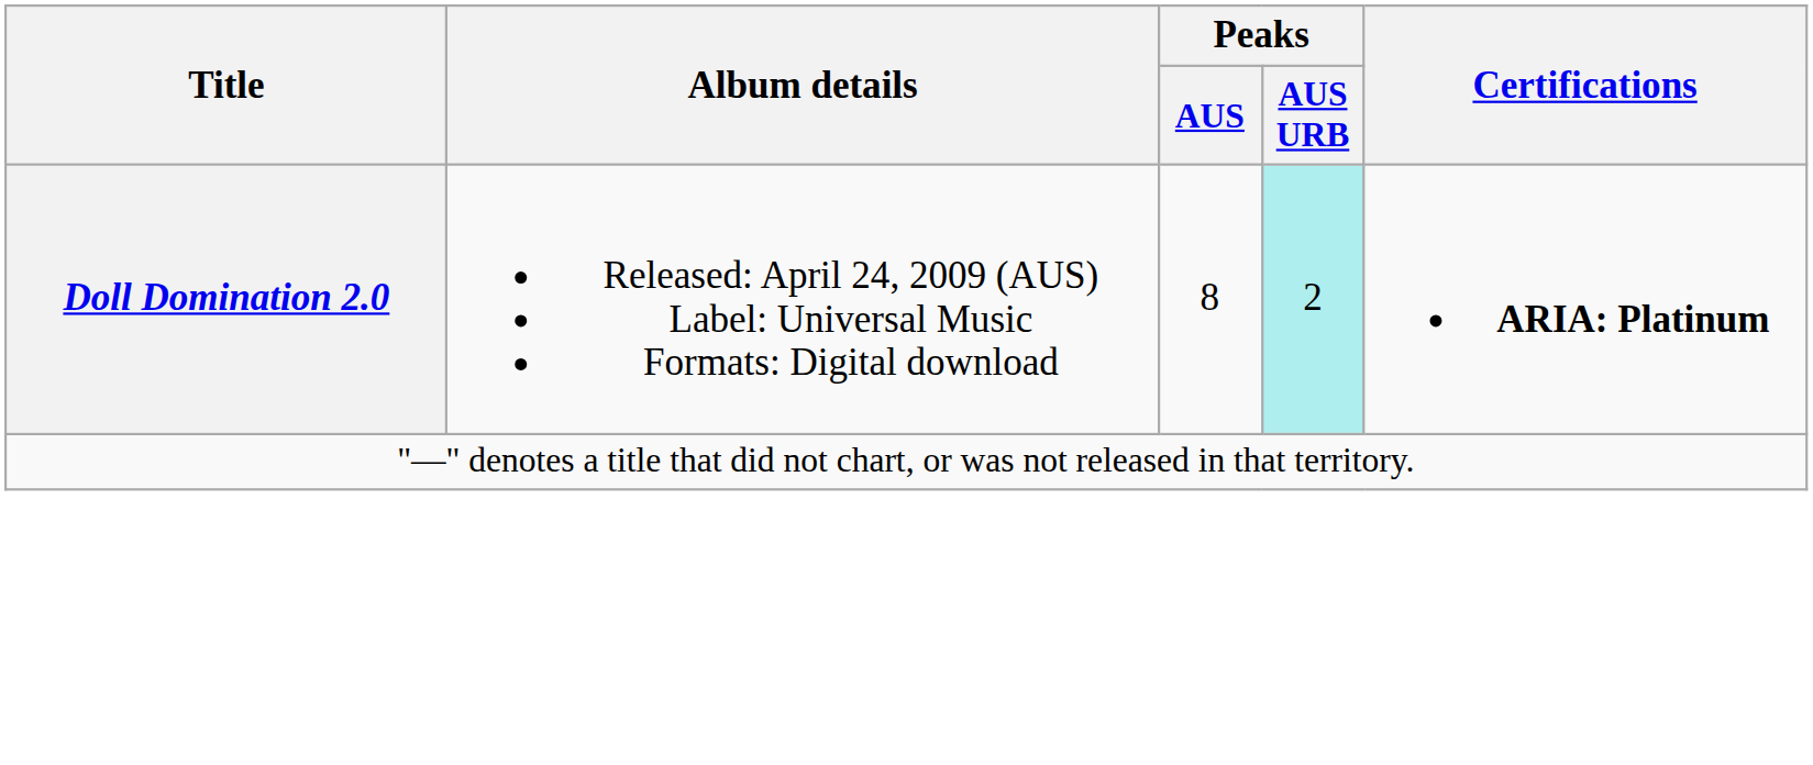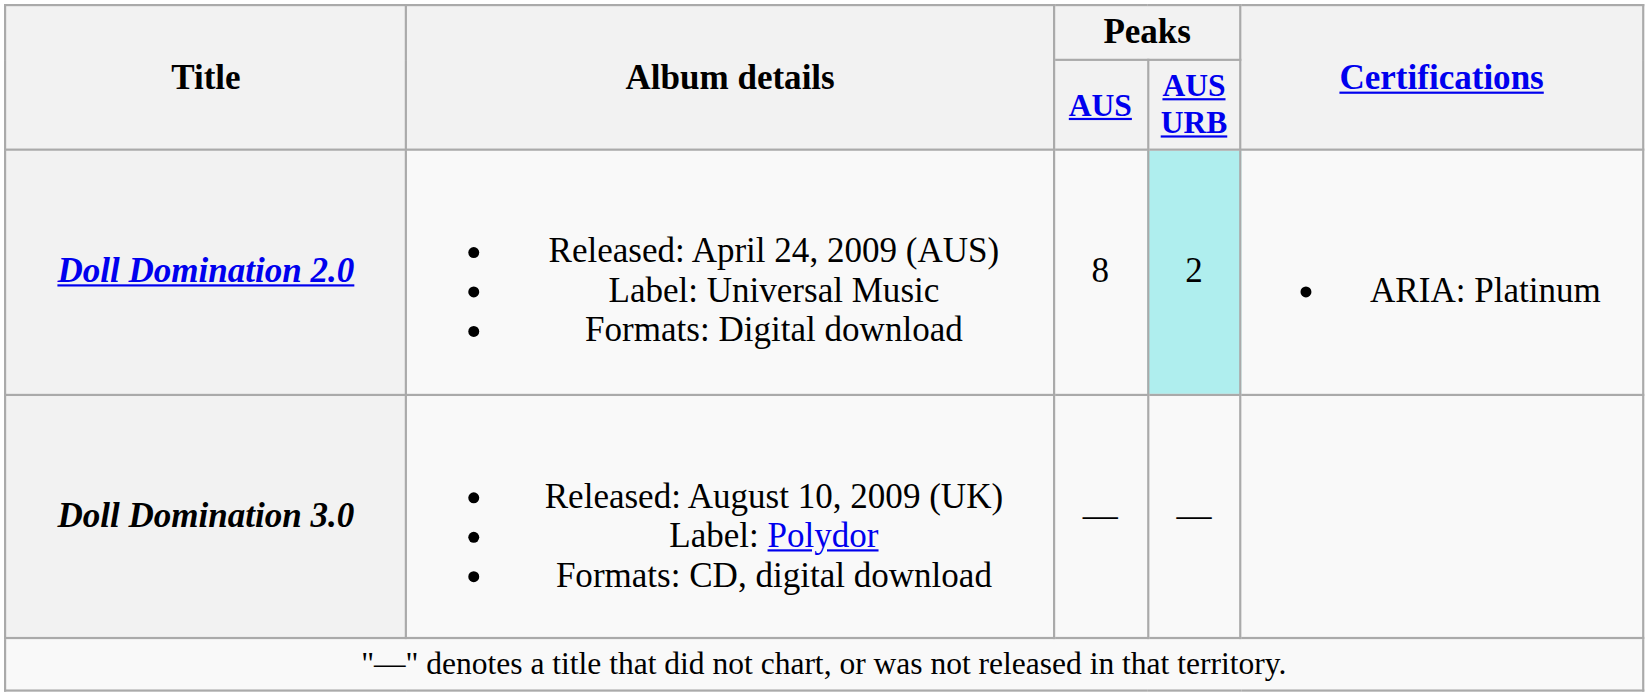Doll Domination 2.0 | Certifications: bold -> normal
+ row: Doll Domination 3.0 | Released: August 10, 2009 (UK) Label: Polydor Formats: CD, digital download | — | —
